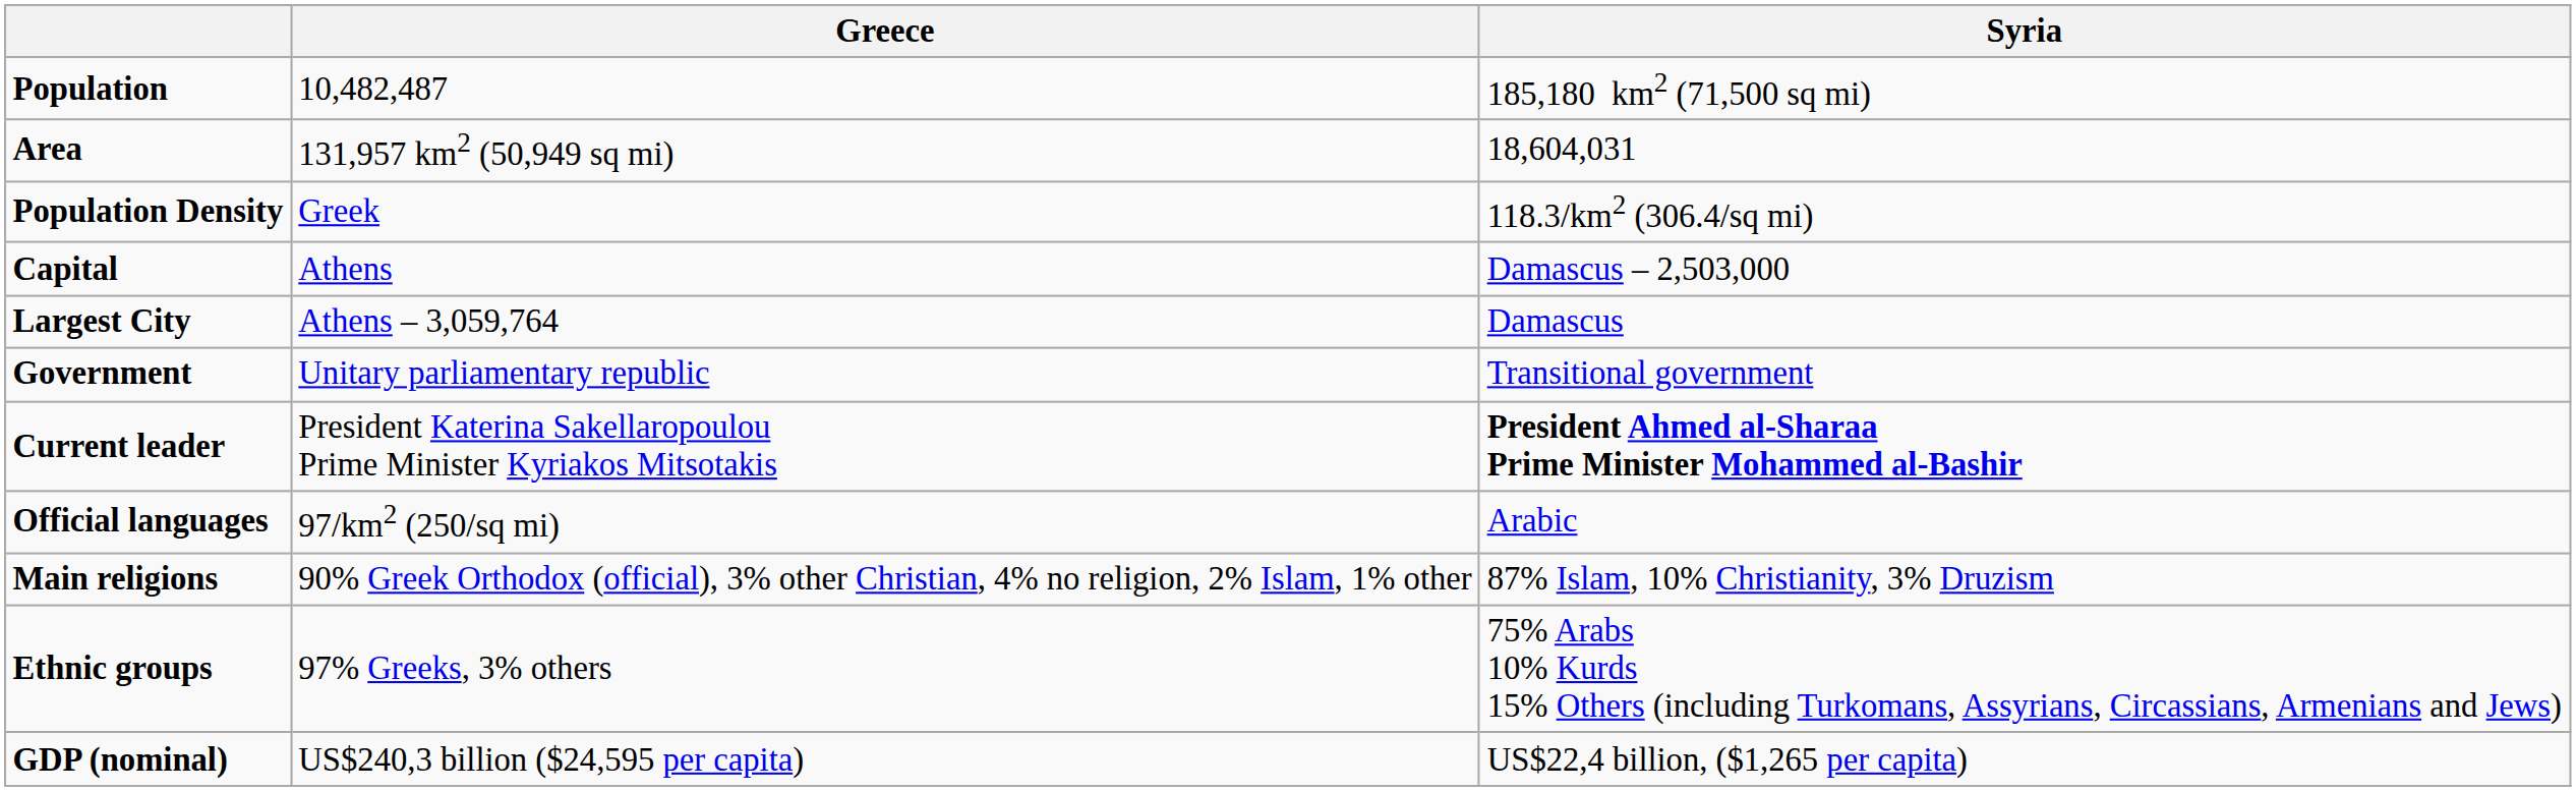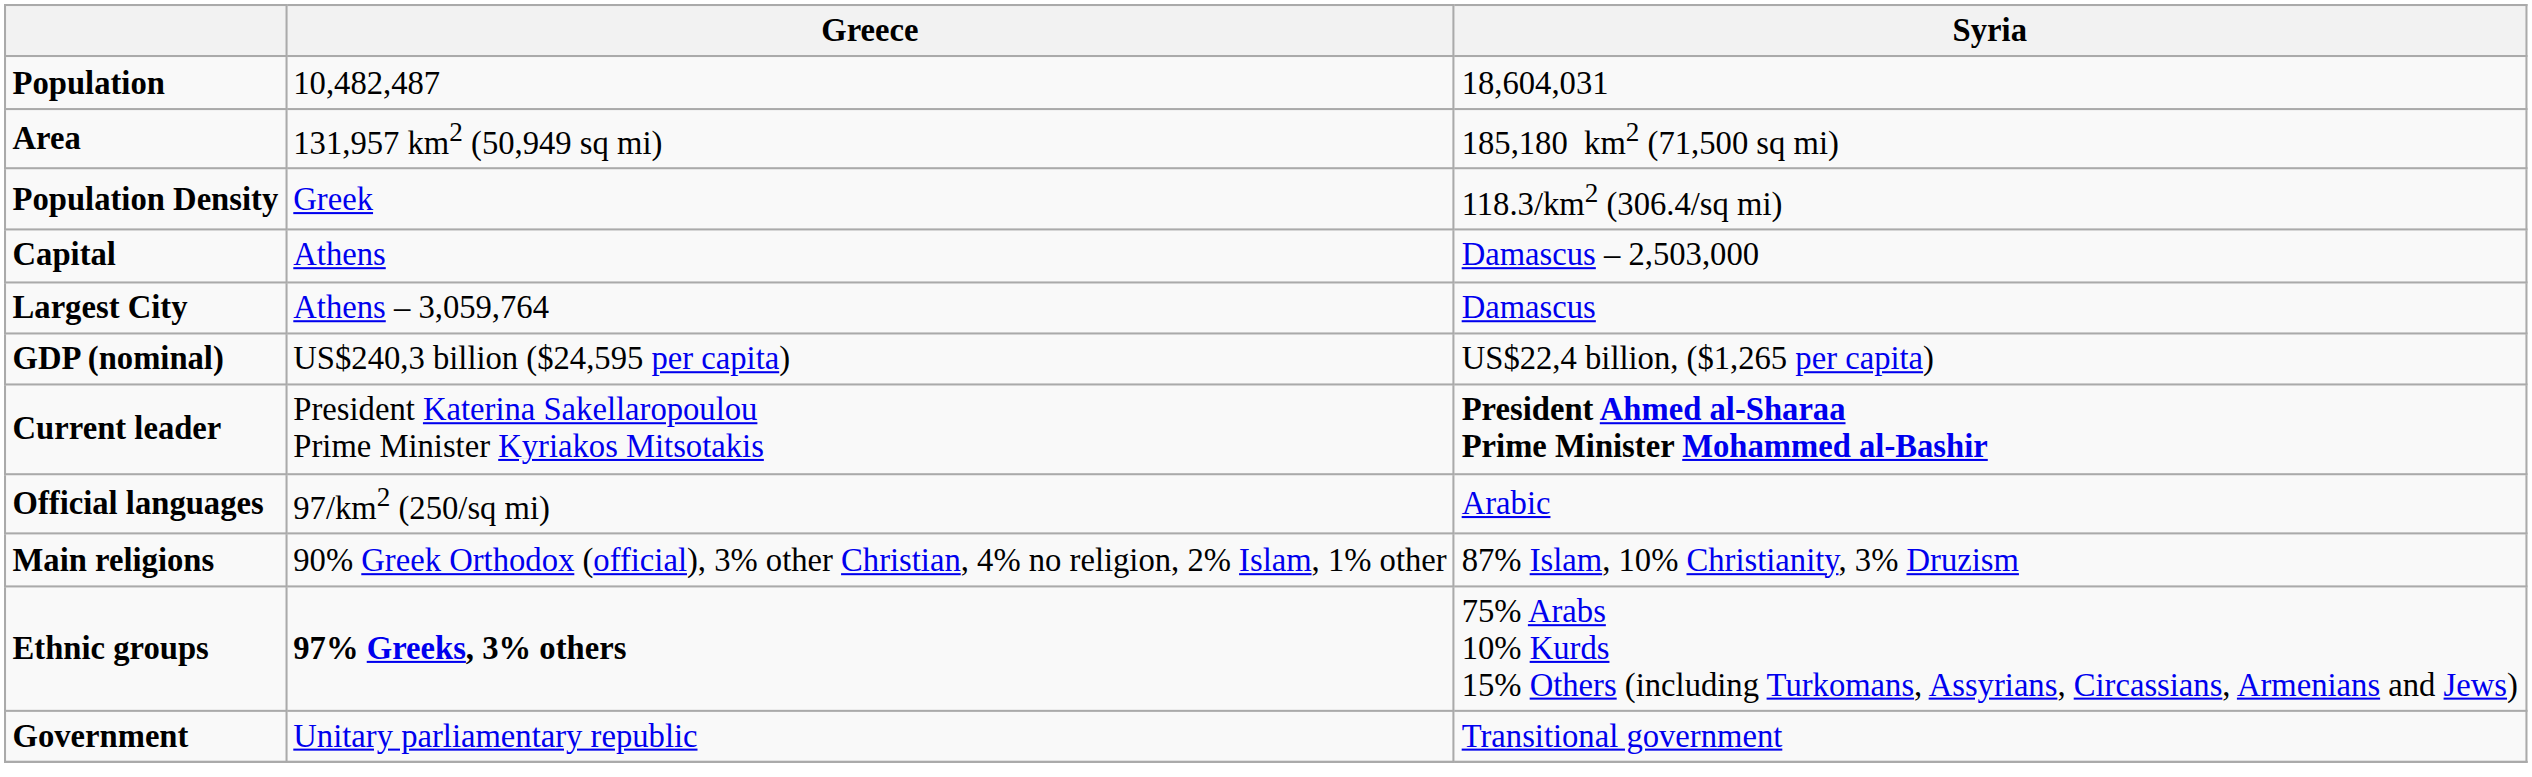Population | Syria: 185,180 km2 (71,500 sq mi) -> 18,604,031
Area | Syria: 18,604,031 -> 185,180 km2 (71,500 sq mi)
rows swapped: Government <-> GDP (nominal)
Ethnic groups | Greece: normal -> bold
